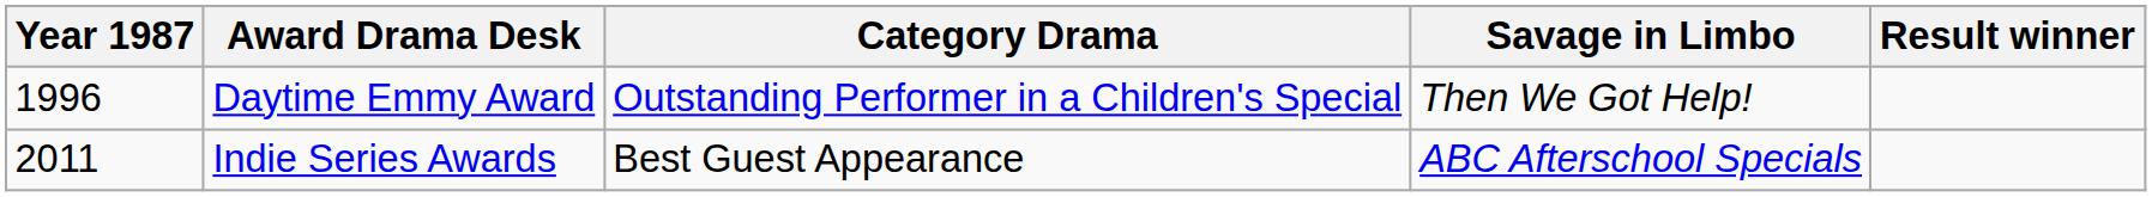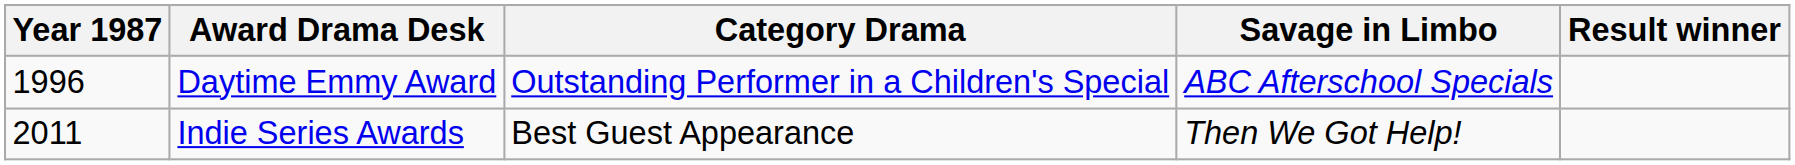Daytime Emmy Award | Savage in Limbo: Then We Got Help! -> ABC Afterschool Specials
Indie Series Awards | Savage in Limbo: ABC Afterschool Specials -> Then We Got Help!
